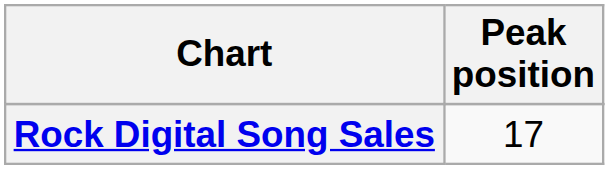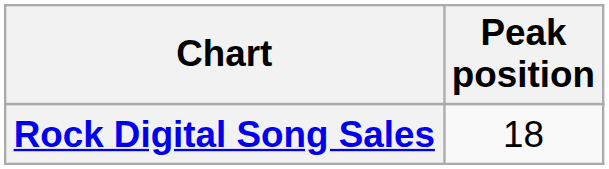Rock Digital Song Sales | Peak position: 17 -> 18
